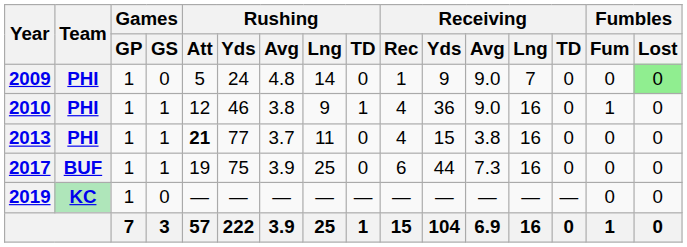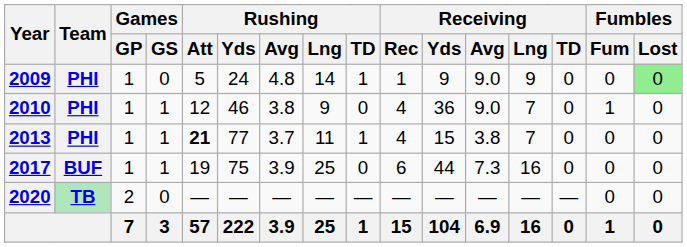2009 | Rushing / TD: 0 -> 1
2009 | Receiving / Lng: 7 -> 9
2010 | Rushing / TD: 1 -> 0
2010 | Receiving / Lng: 16 -> 7
2013 | Rushing / TD: 0 -> 1
2013 | Receiving / Lng: 16 -> 7
- row: 2019 | KC | 1 | 0 | — | — | — | — | — | — | — | — | — | — | 0 | 0
+ row: 2020 | TB | 2 | 0 | — | — | — | — | — | — | — | — | — | — | 0 | 0
